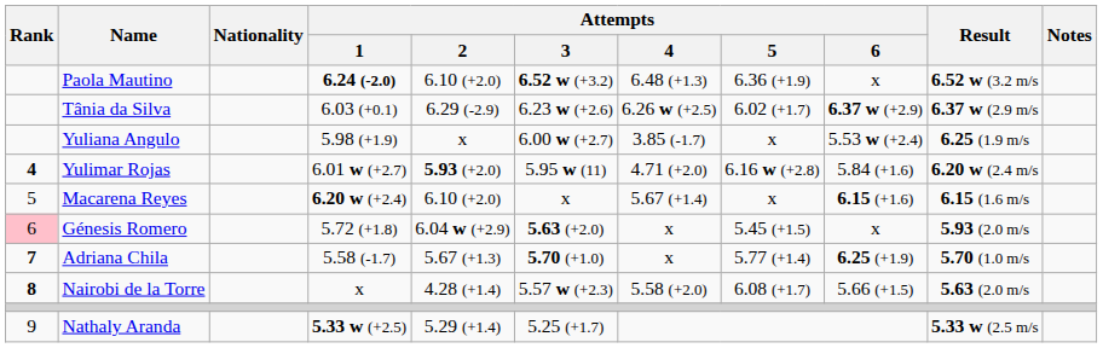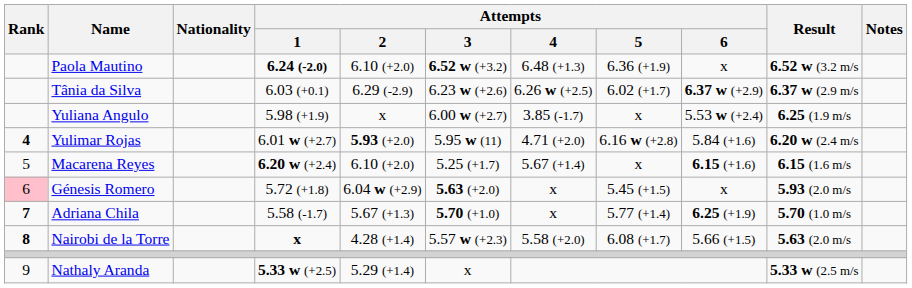Macarena Reyes | Attempts / 3: x -> 5.25 (+1.7)
Nairobi de la Torre | Attempts / 1: normal -> bold
Nathaly Aranda | Attempts / 3: 5.25 (+1.7) -> x
